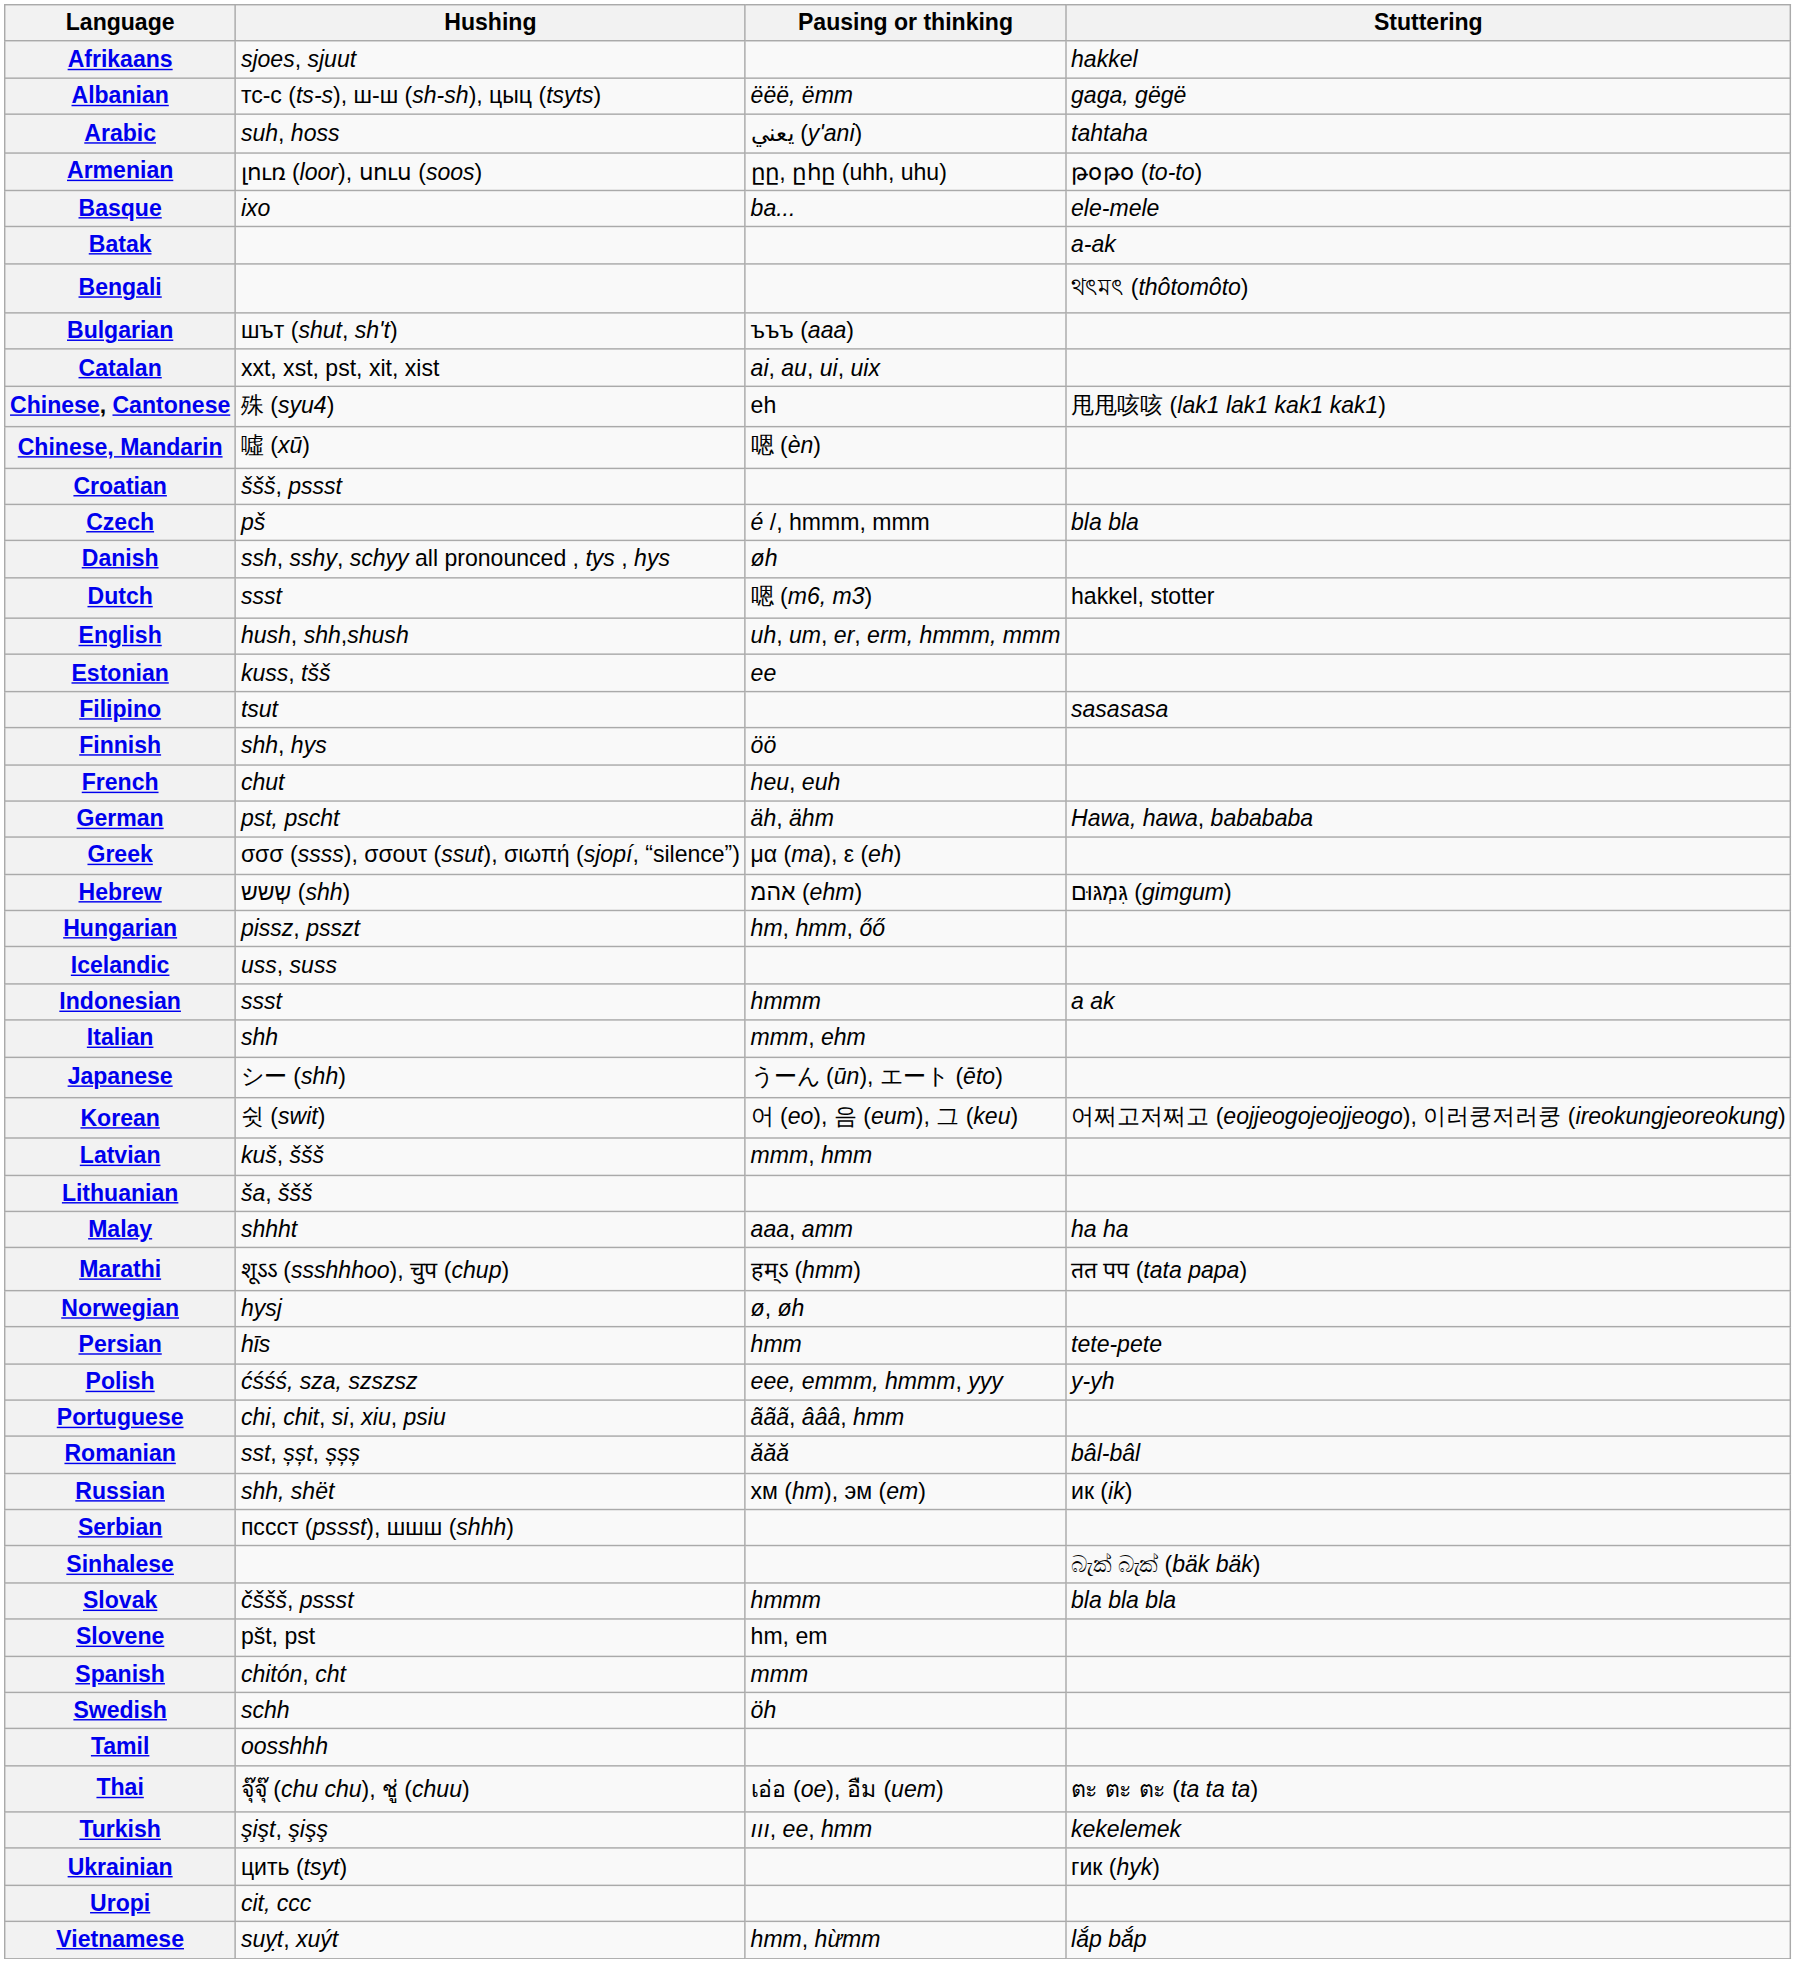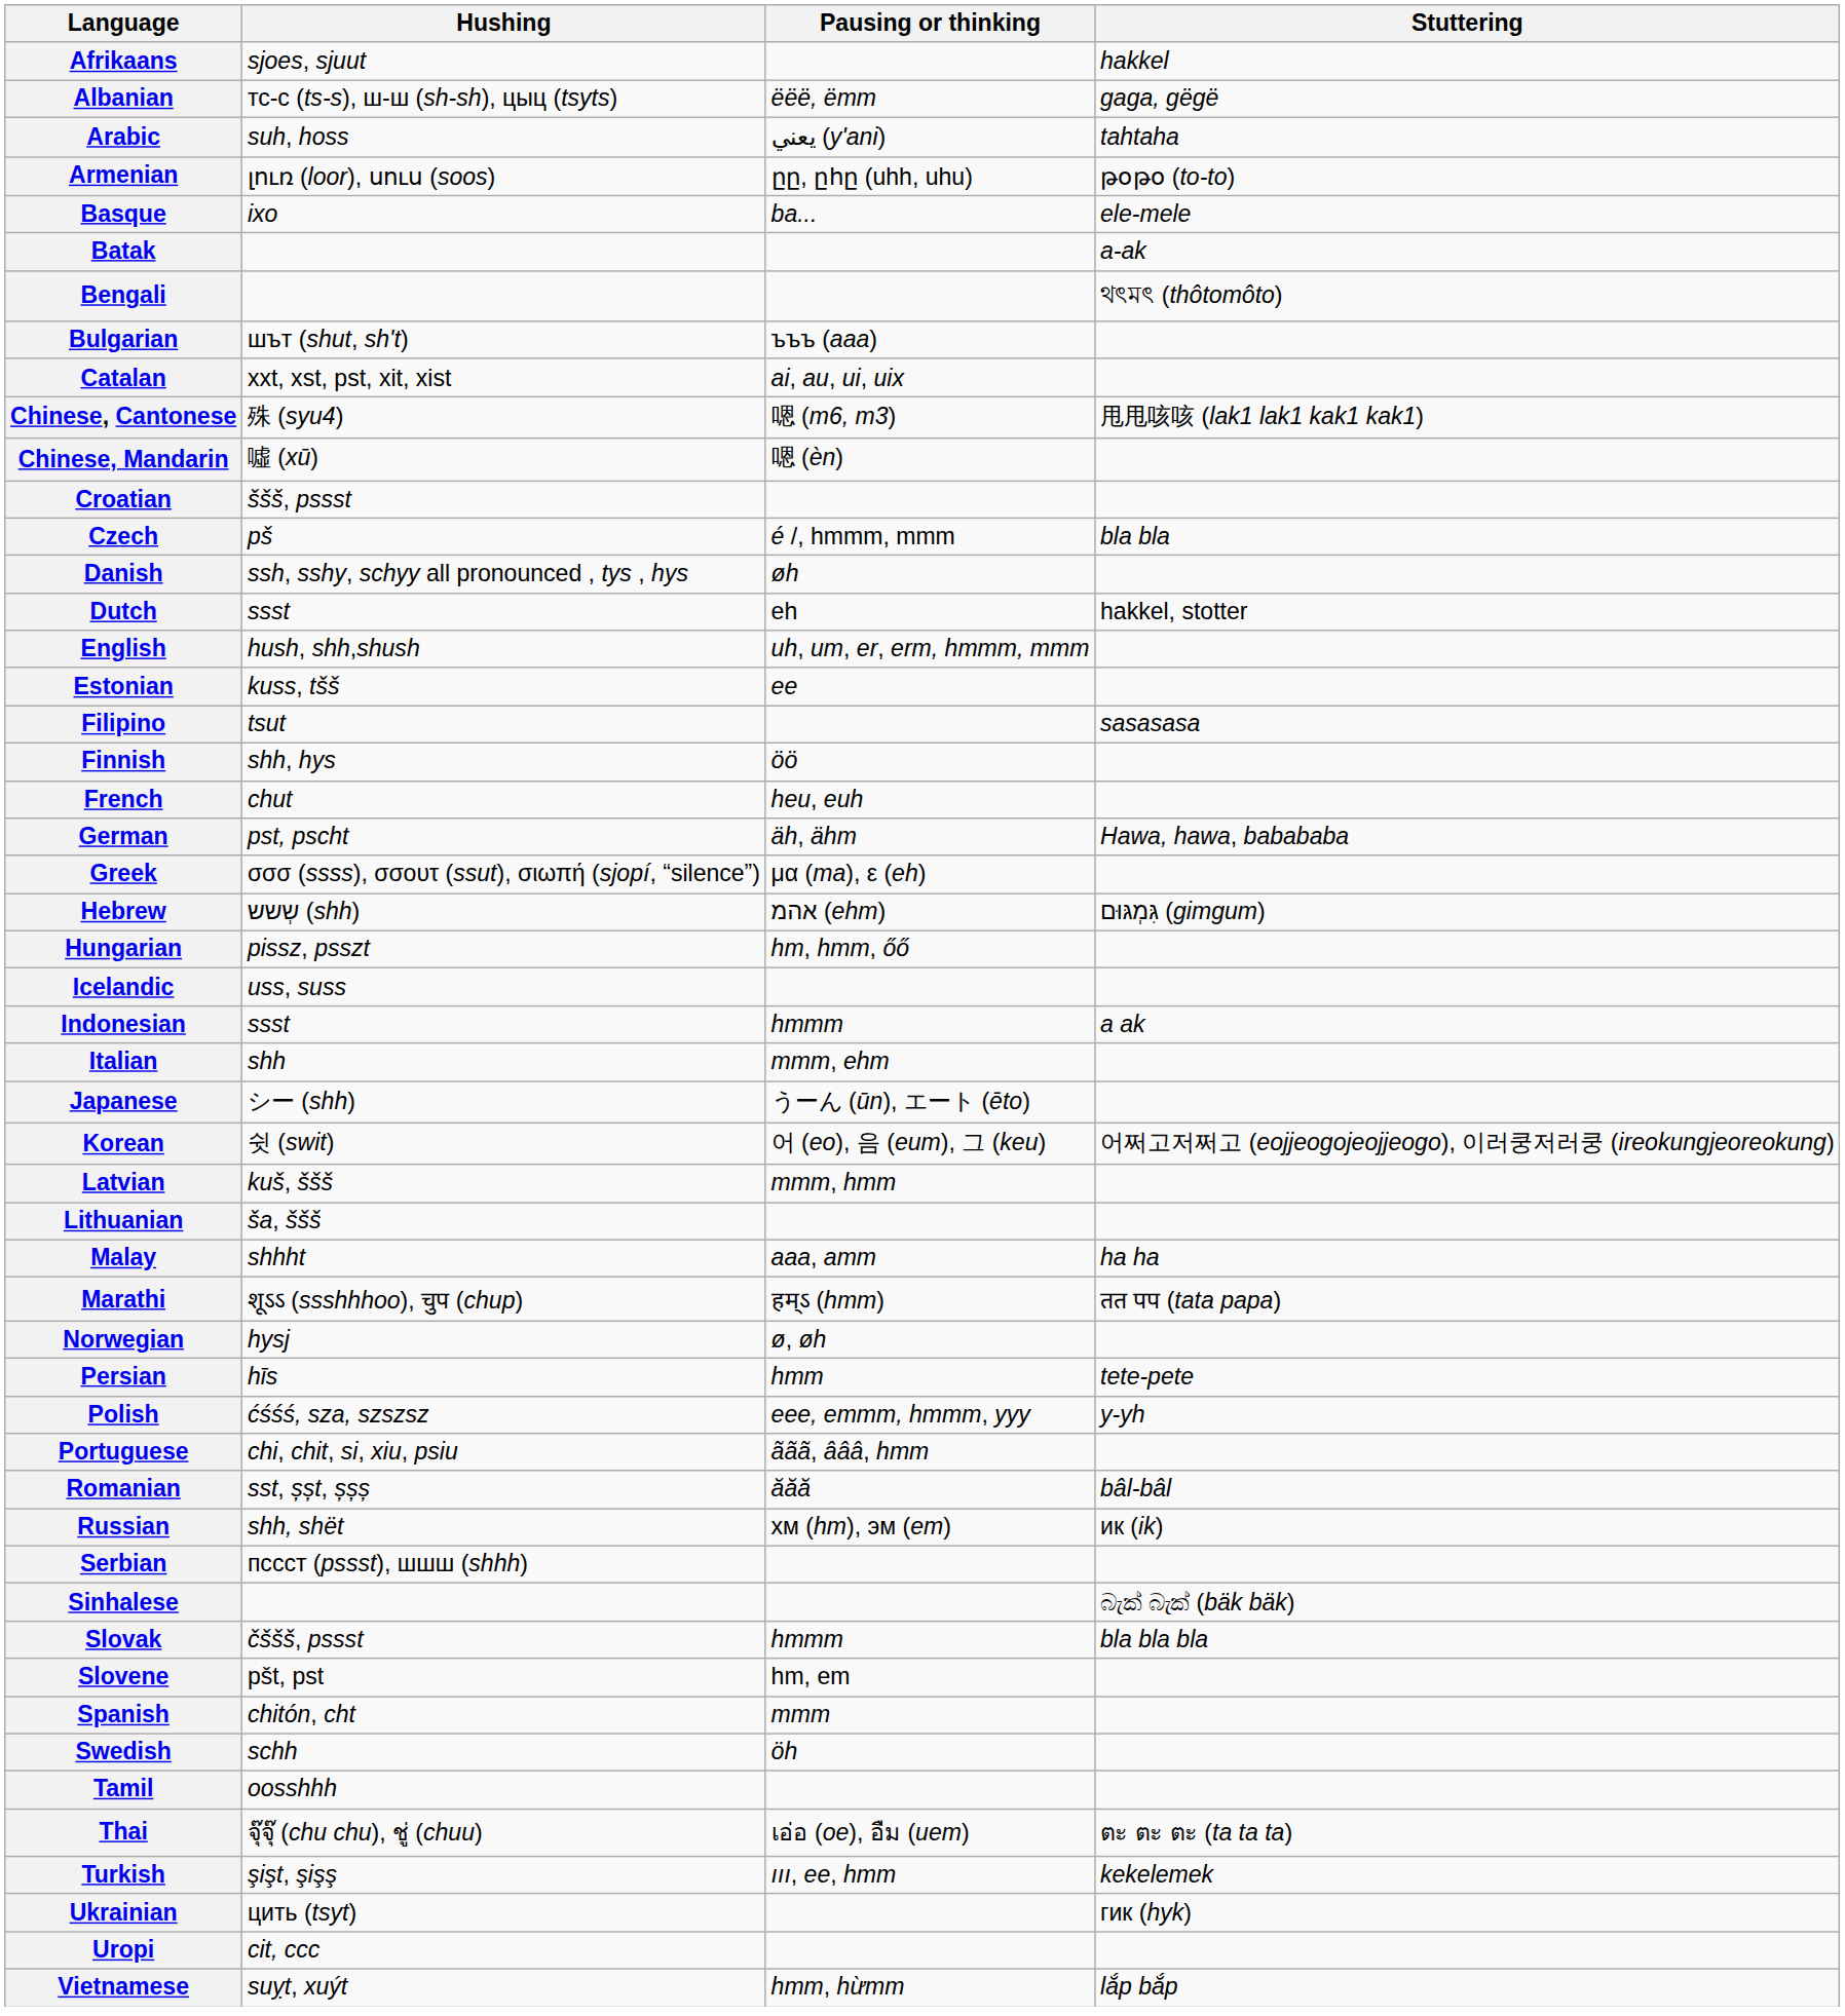Chinese, Cantonese | Pausing or thinking: eh -> 嗯 (m6, m3)
Dutch | Pausing or thinking: 嗯 (m6, m3) -> eh
